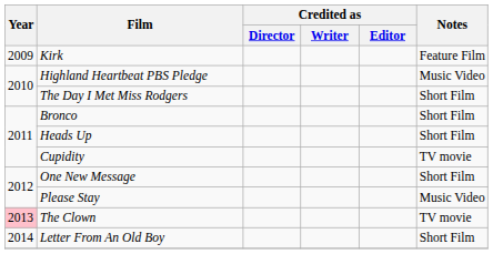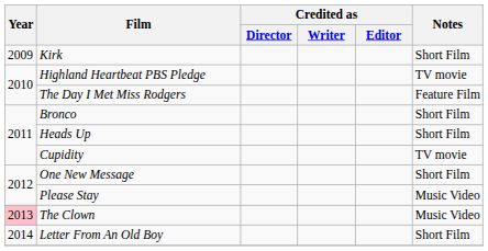Kirk | Notes: Feature Film -> Short Film
Highland Heartbeat PBS Pledge | Notes: Music Video -> TV movie
The Day I Met Miss Rodgers | Notes: Short Film -> Feature Film
The Clown | Notes: TV movie -> Music Video
